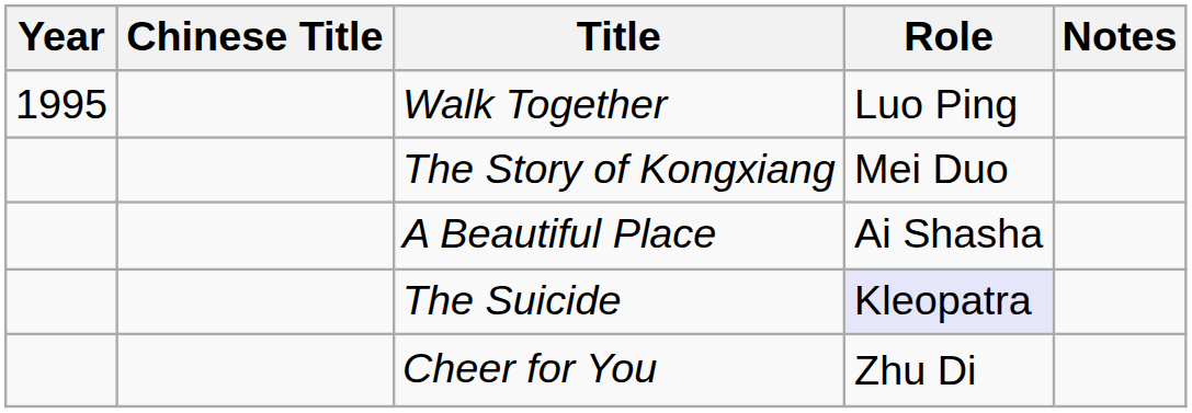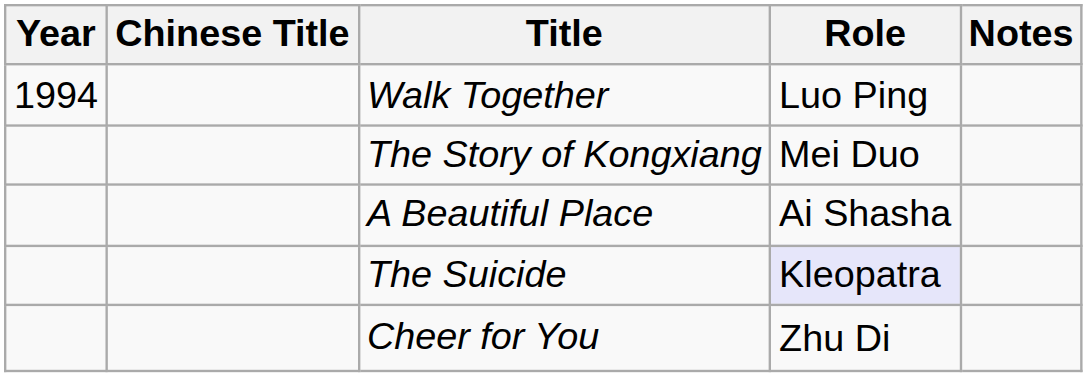Walk Together | Year: 1995 -> 1994
